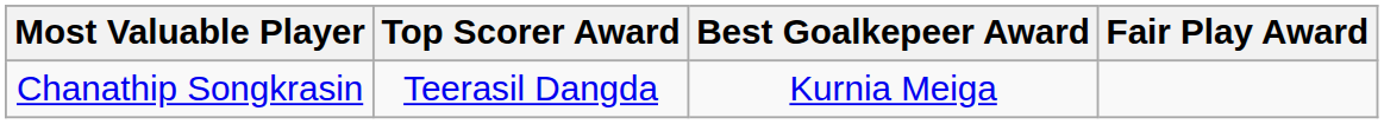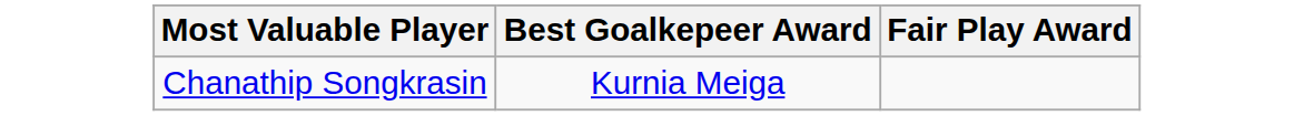- column: Top Scorer Award | Teerasil Dangda
